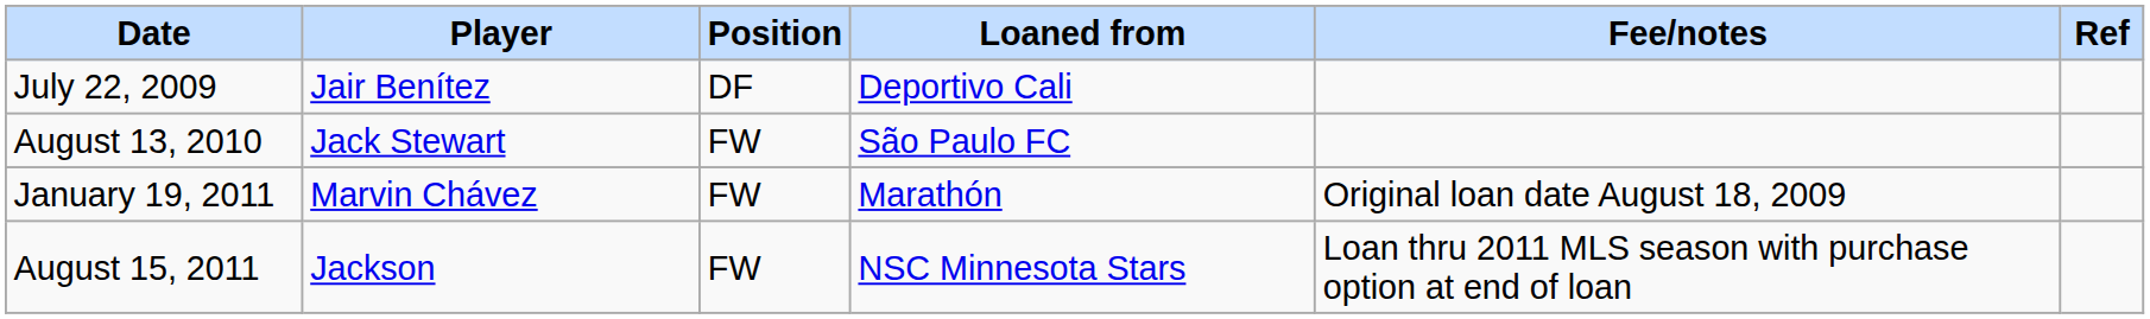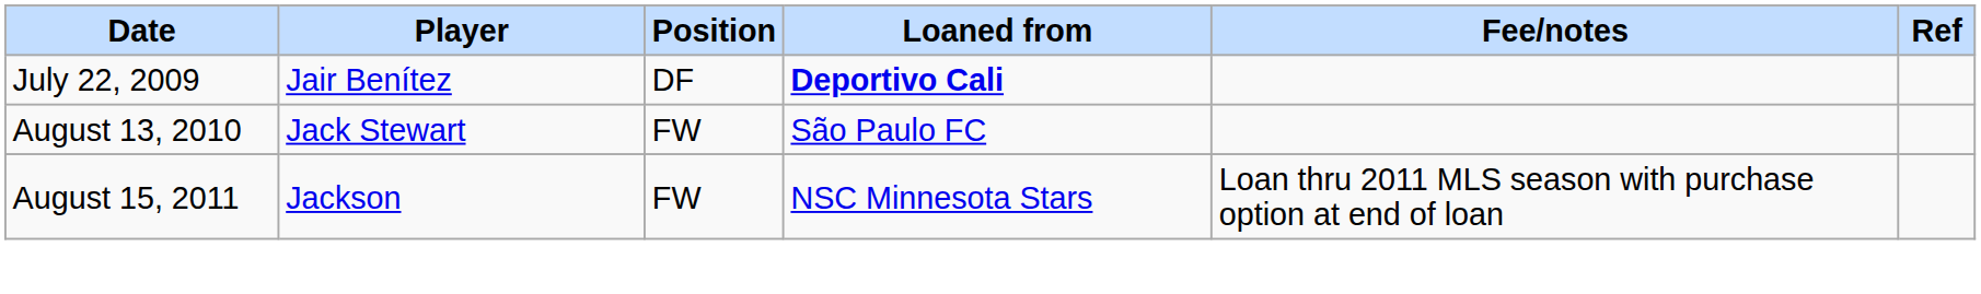July 22, 2009 | Loaned from: normal -> bold
- row: January 19, 2011 | Marvin Chávez | FW | Marathón | Original loan date August 18, 2009
